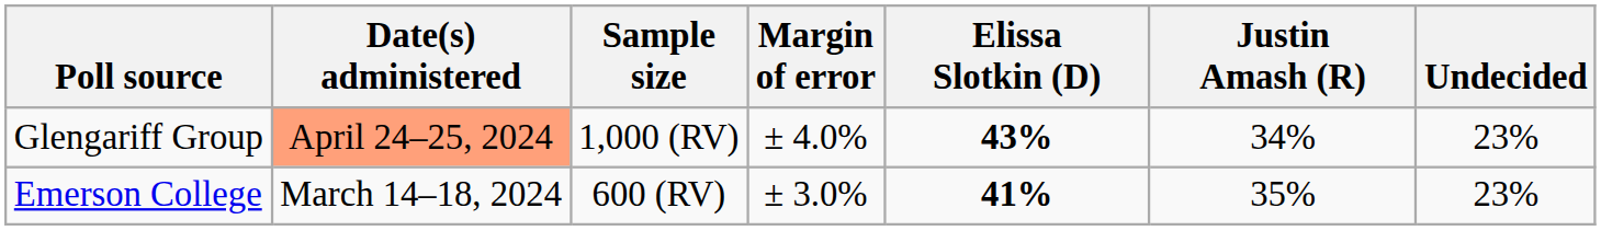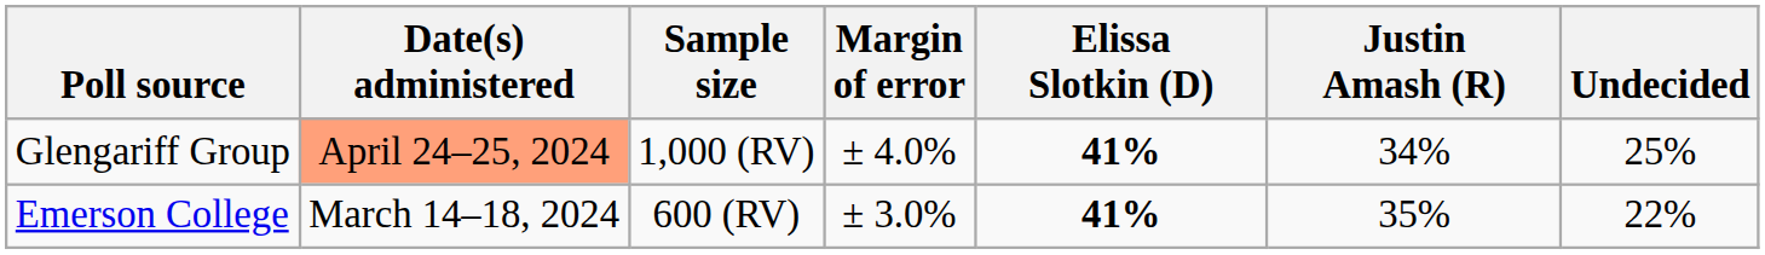Glengariff Group | Elissa Slotkin (D): 43% -> 41%
Glengariff Group | Undecided: 23% -> 25%
Emerson College | Undecided: 23% -> 22%
